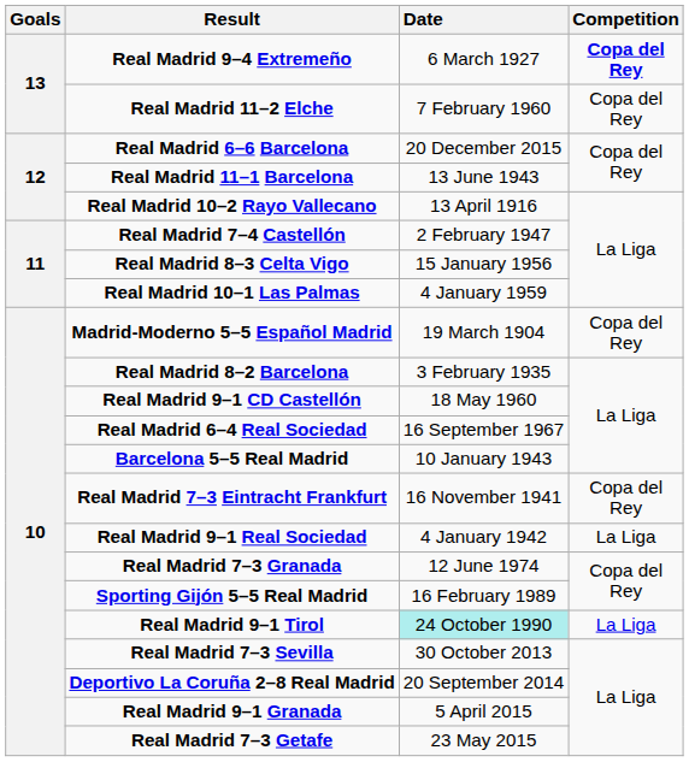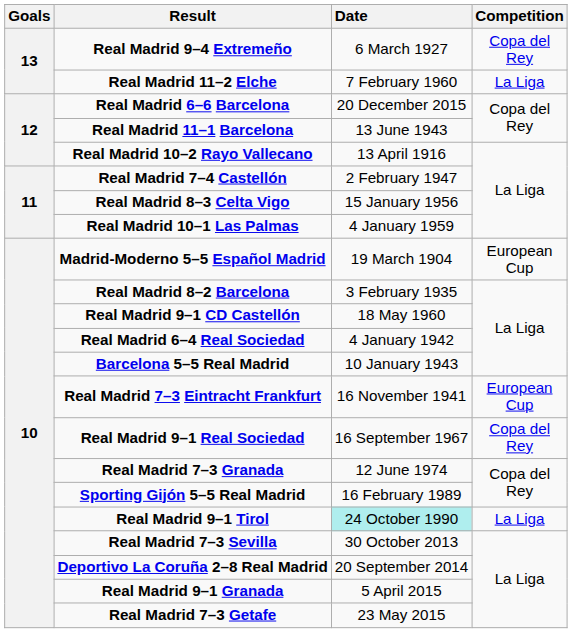Real Madrid 9–4 Extremeño | Competition: bold -> normal
Real Madrid 11–2 Elche | Competition: Copa del Rey -> La Liga
Madrid-Moderno 5–5 Español Madrid | Competition: Copa del Rey -> European Cup
Real Madrid 6–4 Real Sociedad | Date: 16 September 1967 -> 4 January 1942
Real Madrid 7–3 Eintracht Frankfurt | Competition: Copa del Rey -> European Cup
Real Madrid 9–1 Real Sociedad | Date: 4 January 1942 -> 16 September 1967
Real Madrid 9–1 Real Sociedad | Competition: La Liga -> Copa del Rey
